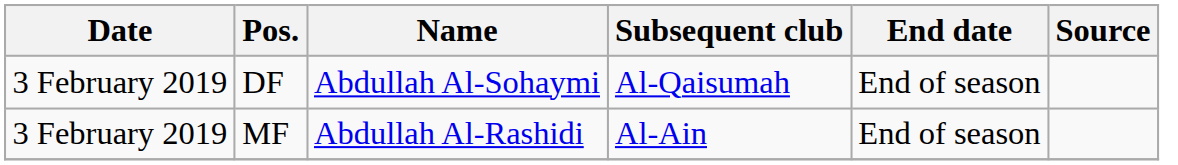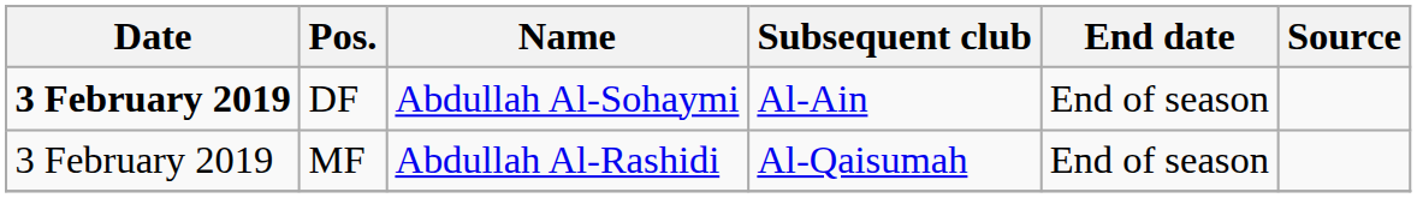DF | Date: normal -> bold
DF | Subsequent club: Al-Qaisumah -> Al-Ain
MF | Subsequent club: Al-Ain -> Al-Qaisumah
